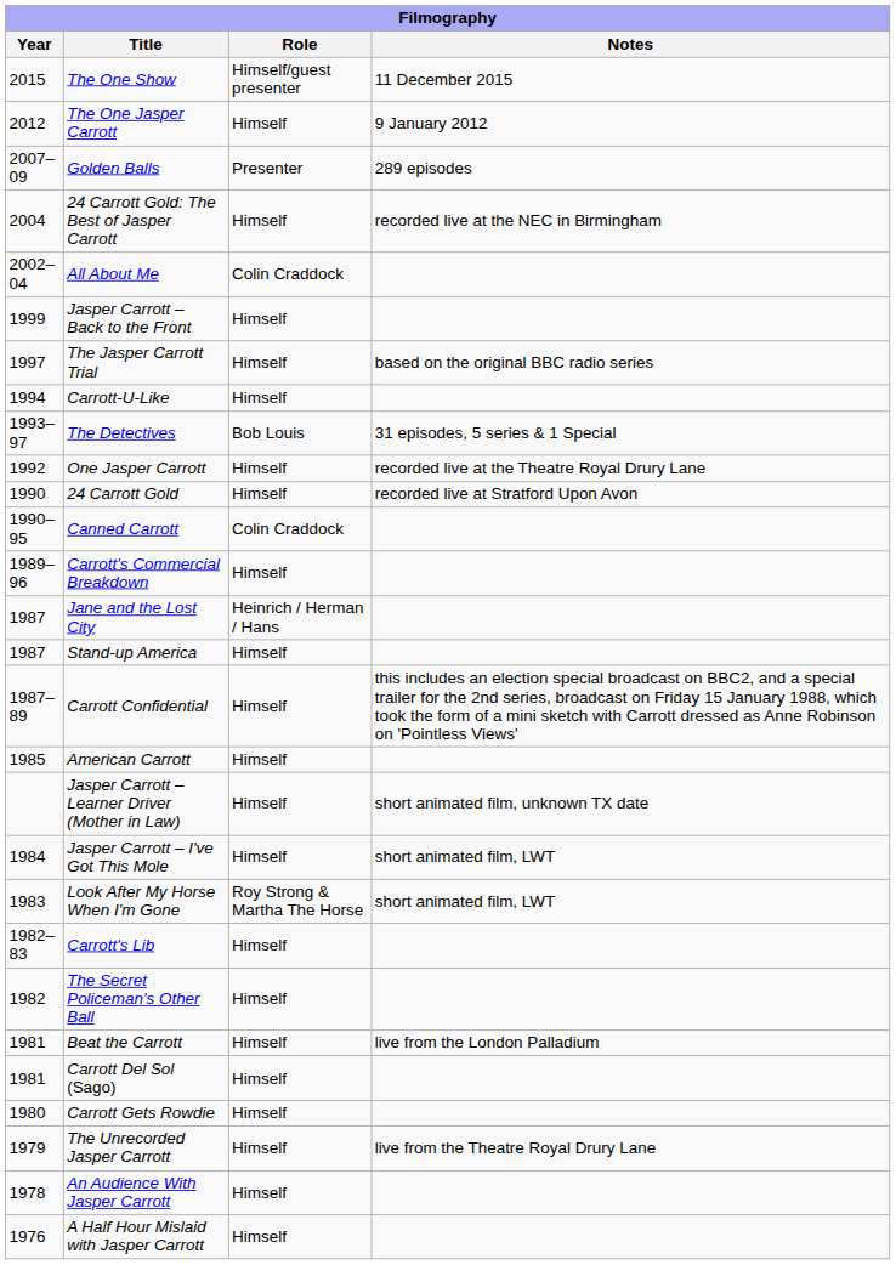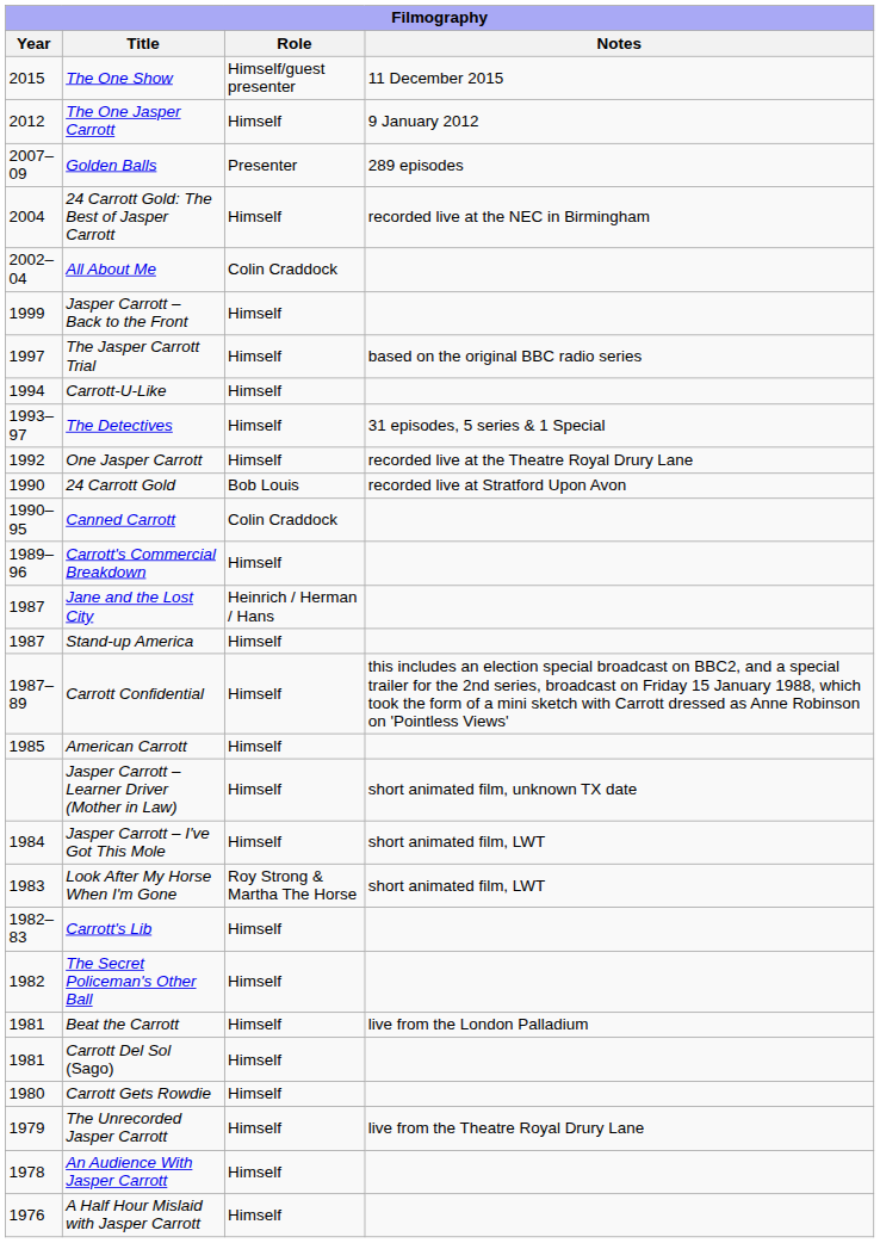The Detectives | Role: Bob Louis -> Himself
24 Carrott Gold | Role: Himself -> Bob Louis
